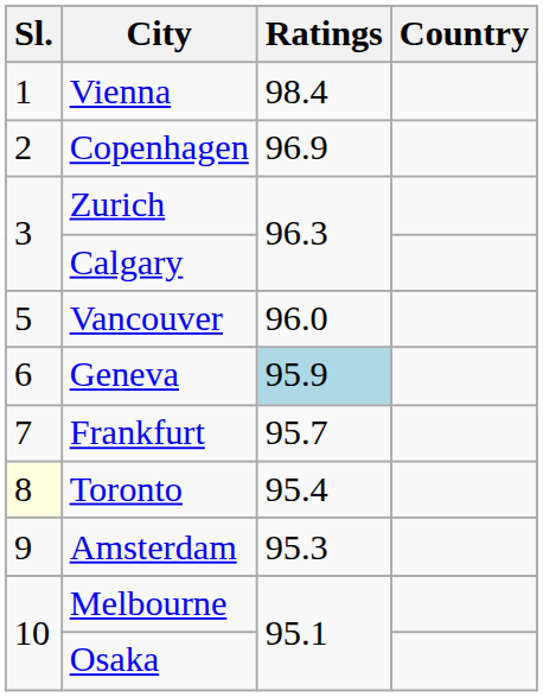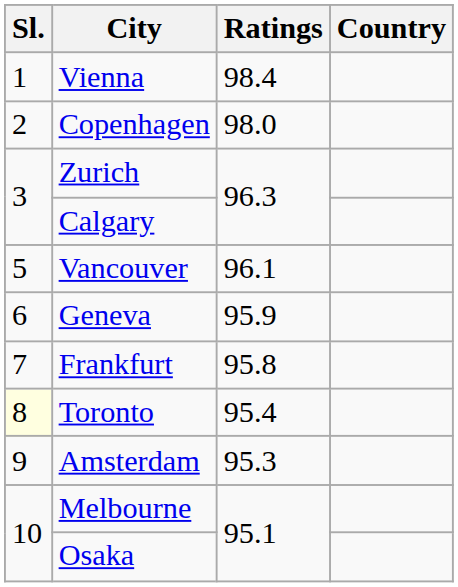Copenhagen | Ratings: 96.9 -> 98.0
Vancouver | Ratings: 96.0 -> 96.1
Geneva | Ratings: lightblue background -> no background
Frankfurt | Ratings: 95.7 -> 95.8
